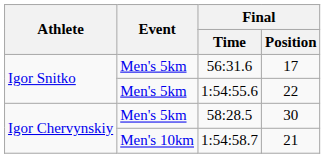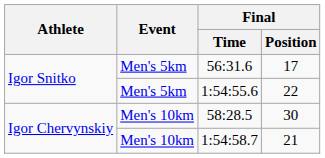58:28.5 | Event: Men's 5km -> Men's 10km
